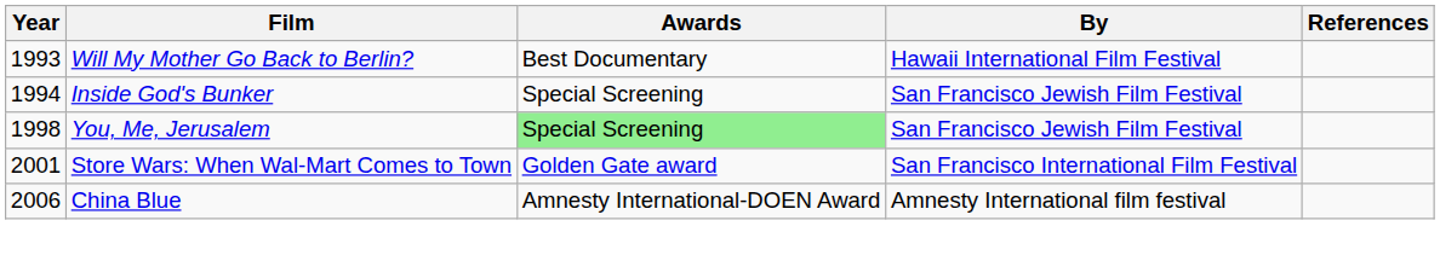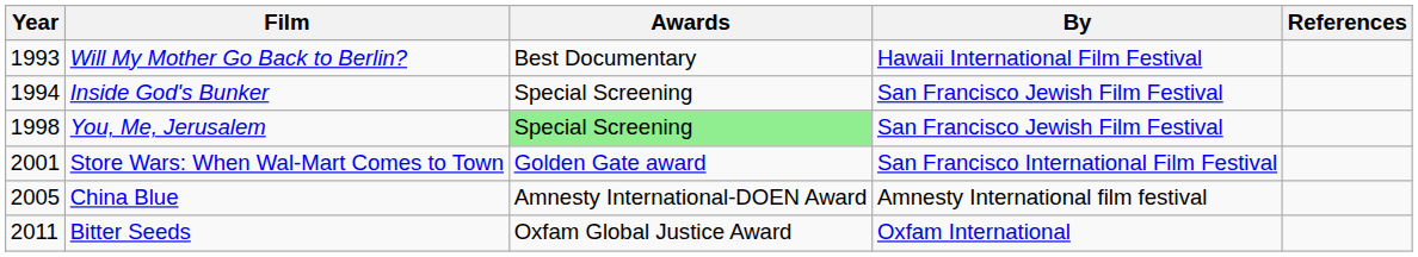China Blue | Year: 2006 -> 2005
+ row: 2011 | Bitter Seeds | Oxfam Global Justice Award | Oxfam International
